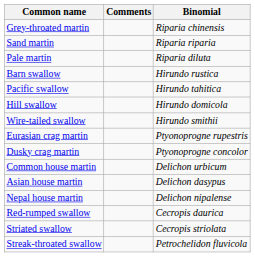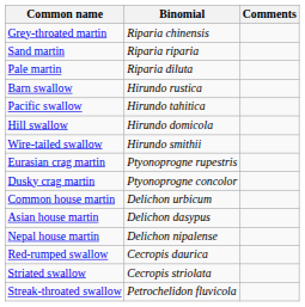columns swapped: Binomial <-> Comments
